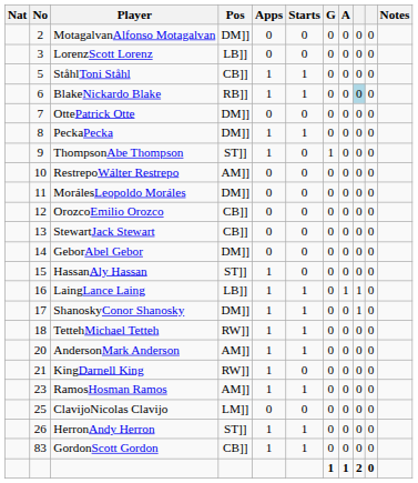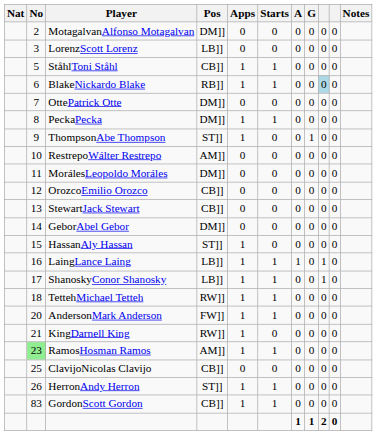columns swapped: G <-> A
ShanoskyConor Shanosky | Pos: DM]] -> LB]]
AndersonMark Anderson | Pos: AM]] -> FW]]
RamosHosman Ramos | No: no background -> lightgreen background
ClavijoNicolas Clavijo | Pos: LM]] -> CB]]
